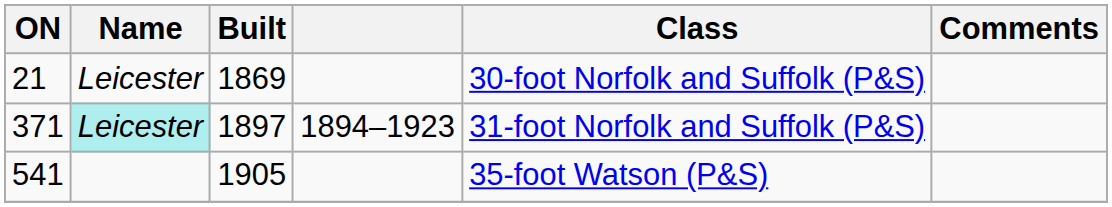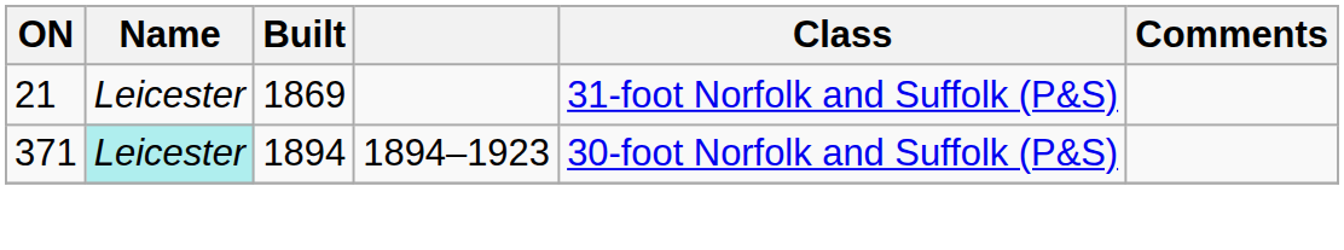21 | Class: 30-foot Norfolk and Suffolk (P&S) -> 31-foot Norfolk and Suffolk (P&S)
371 | Built: 1897 -> 1894
371 | Class: 31-foot Norfolk and Suffolk (P&S) -> 30-foot Norfolk and Suffolk (P&S)
- row: 541 | 1905 | 35-foot Watson (P&S)
